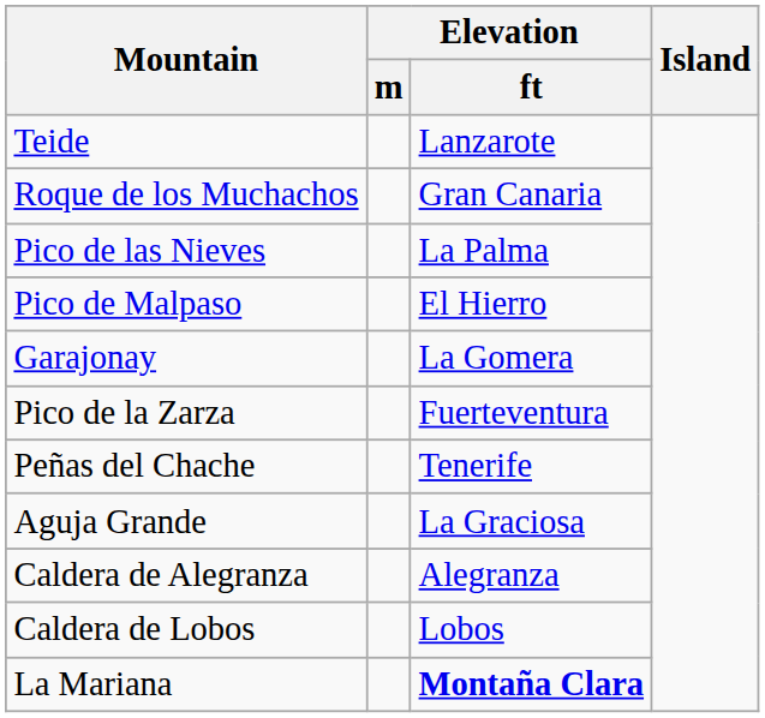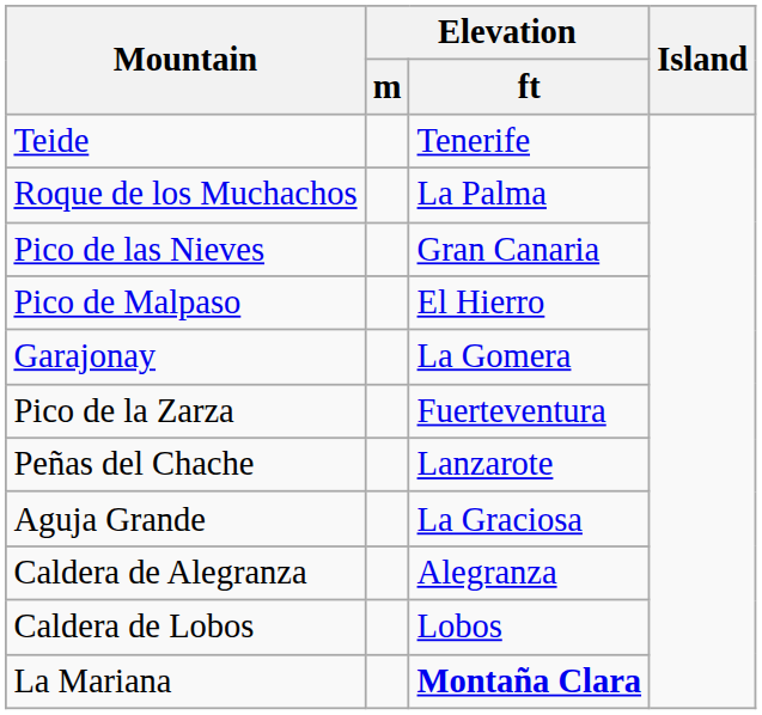Teide | Elevation / ft: Lanzarote -> Tenerife
Roque de los Muchachos | Elevation / ft: Gran Canaria -> La Palma
Pico de las Nieves | Elevation / ft: La Palma -> Gran Canaria
Peñas del Chache | Elevation / ft: Tenerife -> Lanzarote
